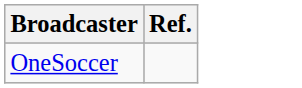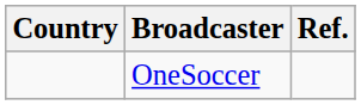+ column: Country
